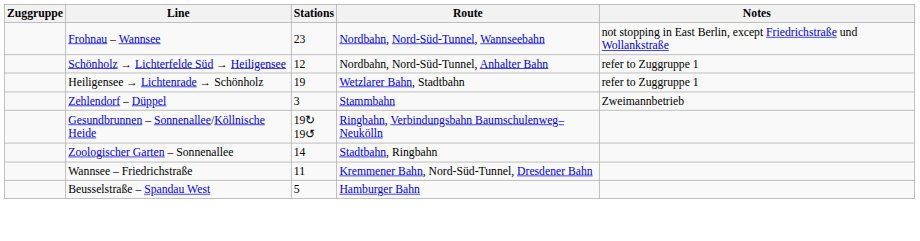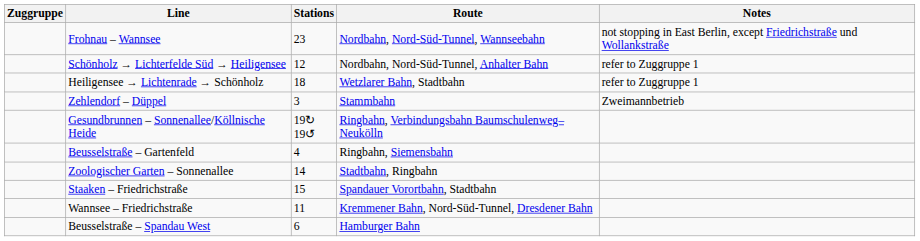Heiligensee → Lichtenrade → Schönholz | Stations: 19 -> 18
+ row: Beusselstraße – Gartenfeld | 4 | Ringbahn, Siemensbahn
+ row: Staaken – Friedrichstraße | 15 | Spandauer Vorortbahn, Stadtbahn
Beusselstraße – Spandau West | Stations: 5 -> 6
